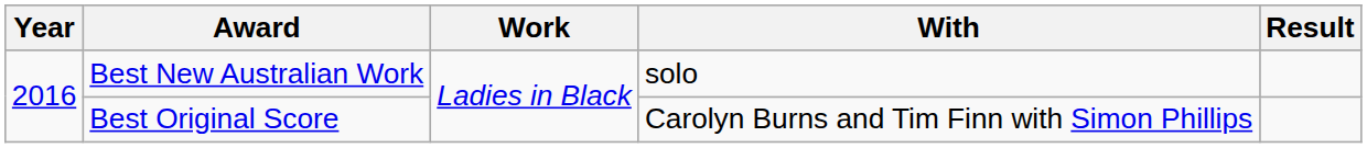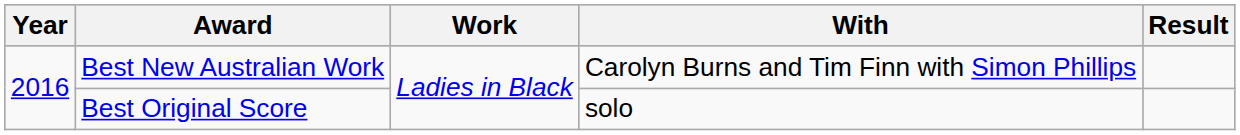Best New Australian Work | With: solo -> Carolyn Burns and Tim Finn with Simon Phillips
Best Original Score | With: Carolyn Burns and Tim Finn with Simon Phillips -> solo
